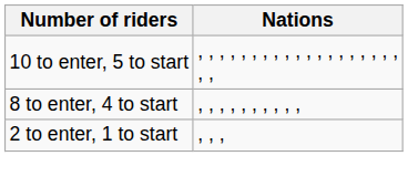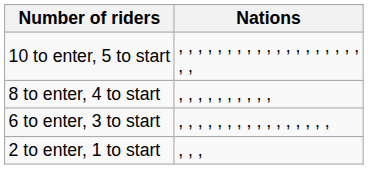+ row: 6 to enter, 3 to start | , , , , , , , , , , , , , , , ,
